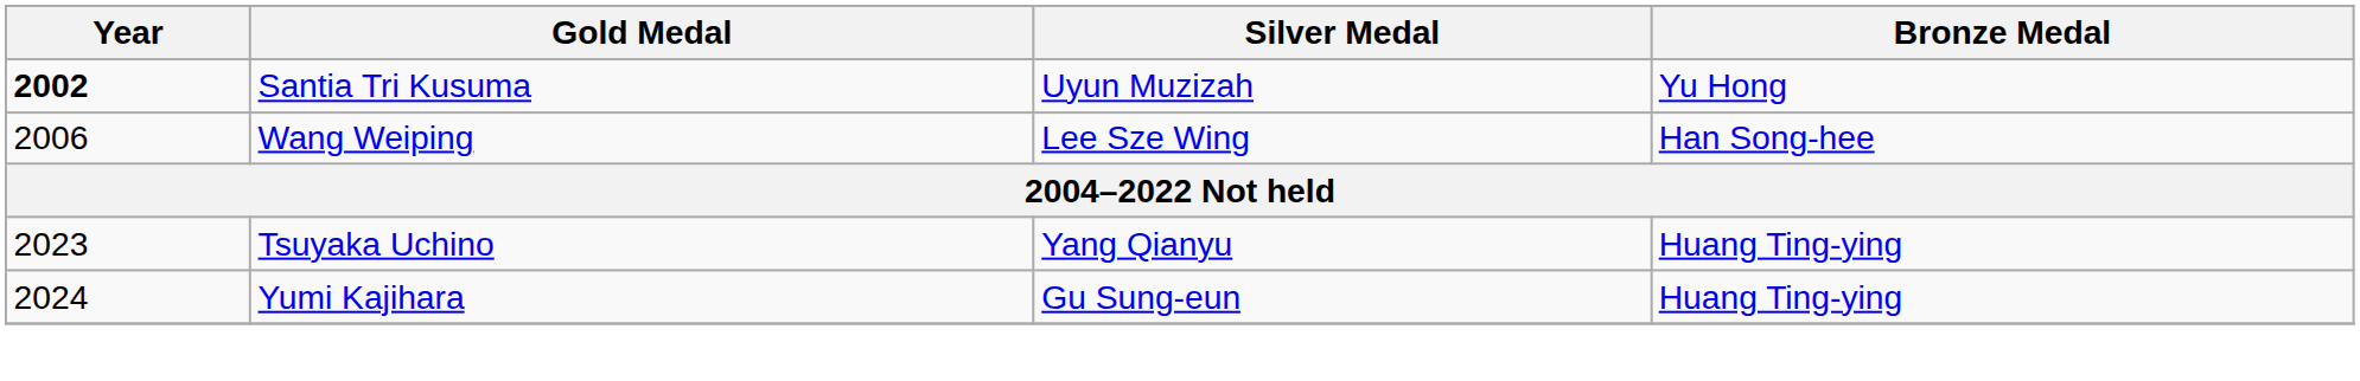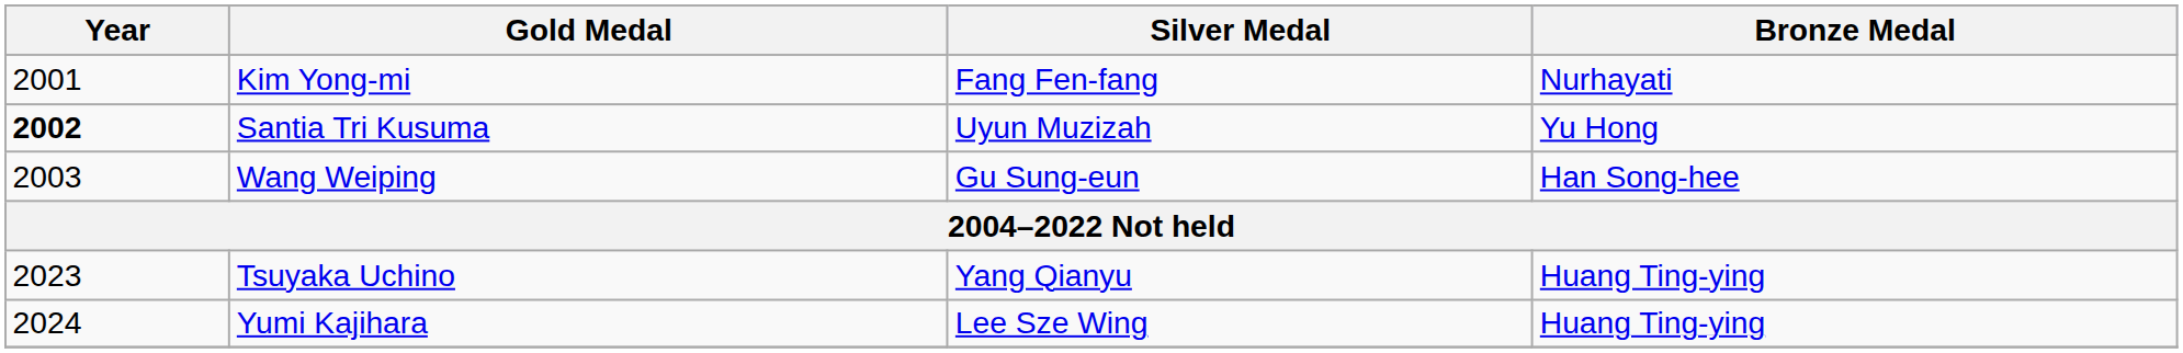+ row: 2001 | Kim Yong-mi | Fang Fen-fang | Nurhayati
Wang Weiping | Year: 2006 -> 2003
Wang Weiping | Silver Medal: Lee Sze Wing -> Gu Sung-eun
Yumi Kajihara | Silver Medal: Gu Sung-eun -> Lee Sze Wing
